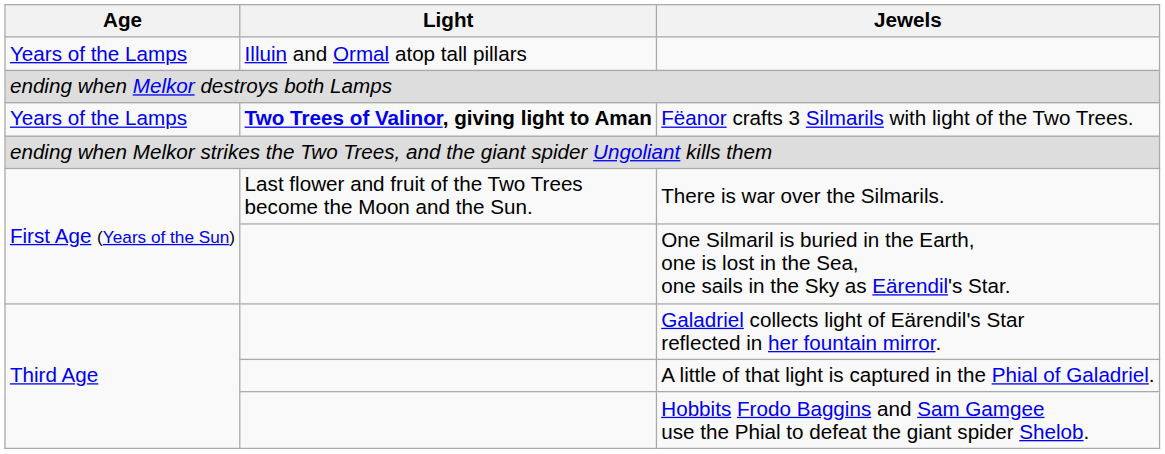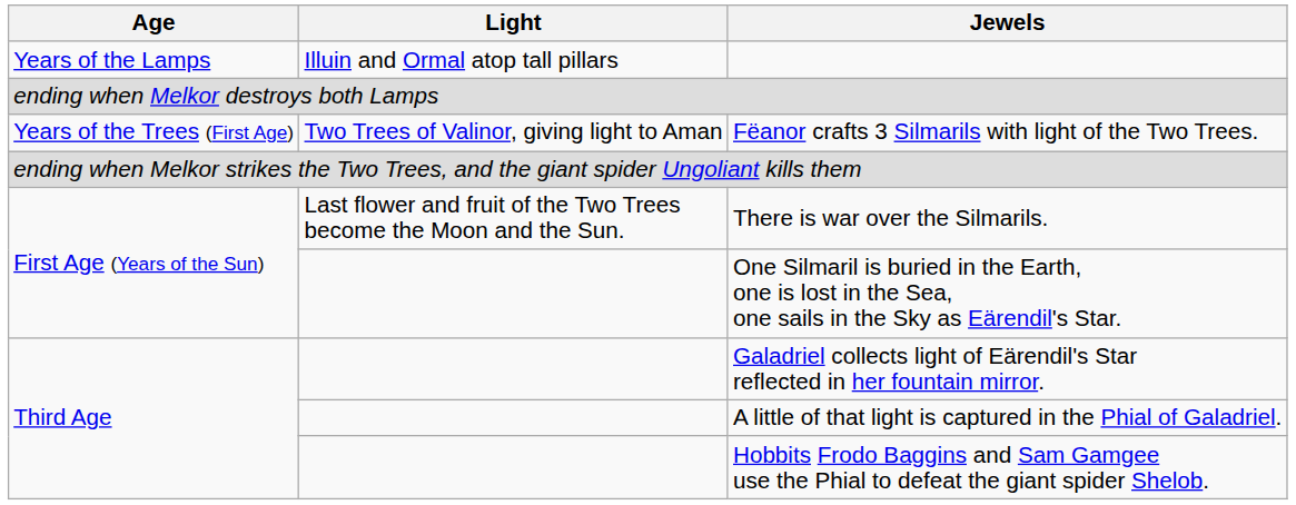Fëanor crafts 3 Silmarils with light of the Two Trees. | Age: Years of the Lamps -> Years of the Trees (First Age)
Fëanor crafts 3 Silmarils with light of the Two Trees. | Light: bold -> normal
